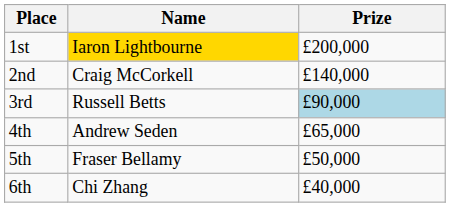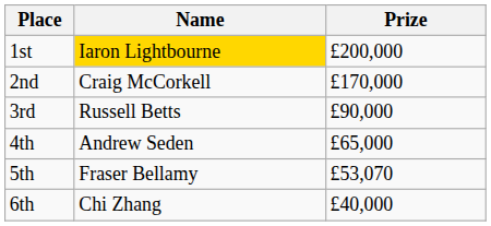2nd | Prize: £140,000 -> £170,000
3rd | Prize: lightblue background -> no background
5th | Prize: £50,000 -> £53,070
